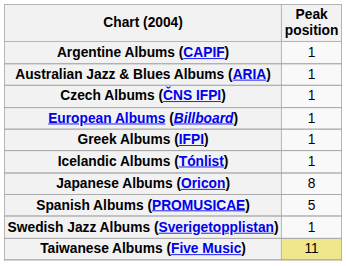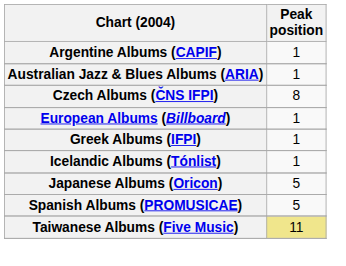Czech Albums (ČNS IFPI) | Peak position: 1 -> 8
Japanese Albums (Oricon) | Peak position: 8 -> 5
- row: Swedish Jazz Albums (Sverigetopplistan) | 1
